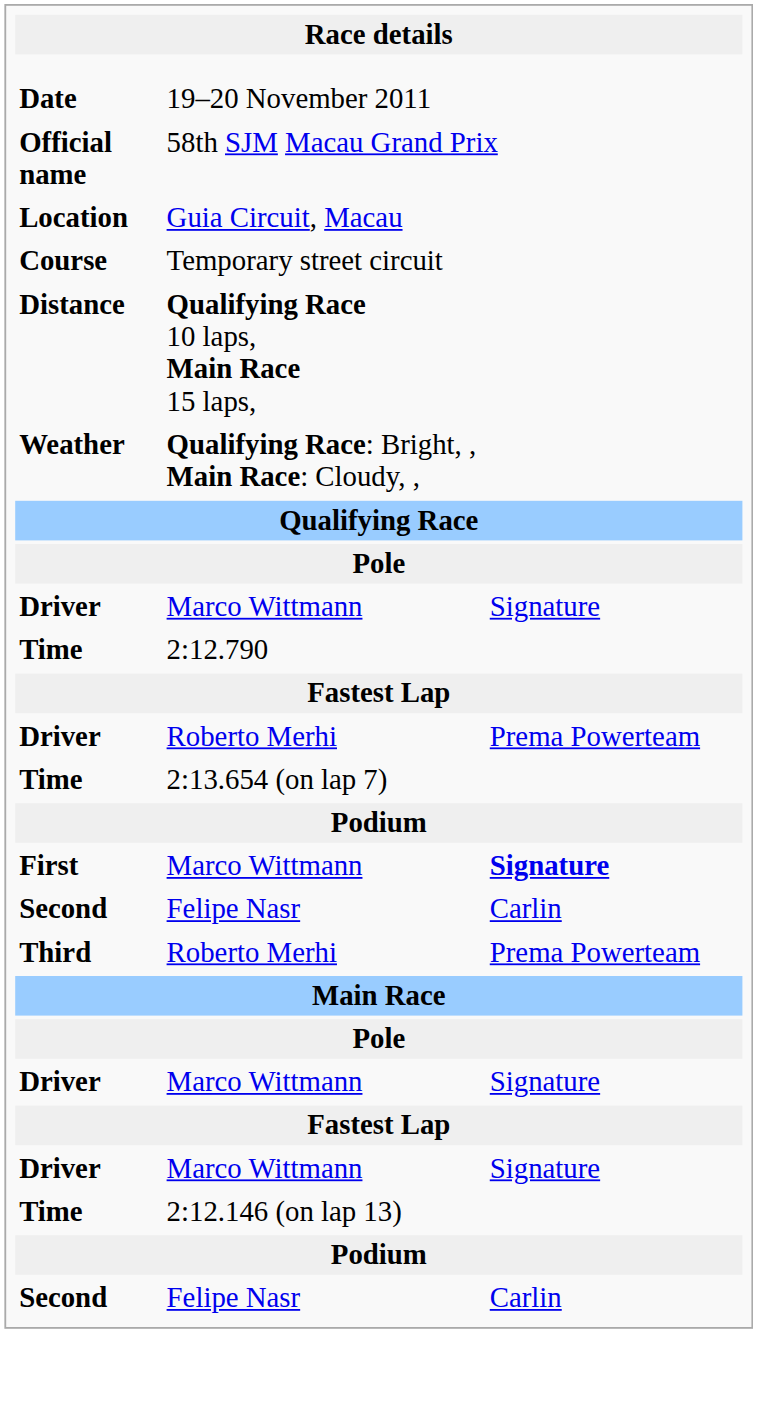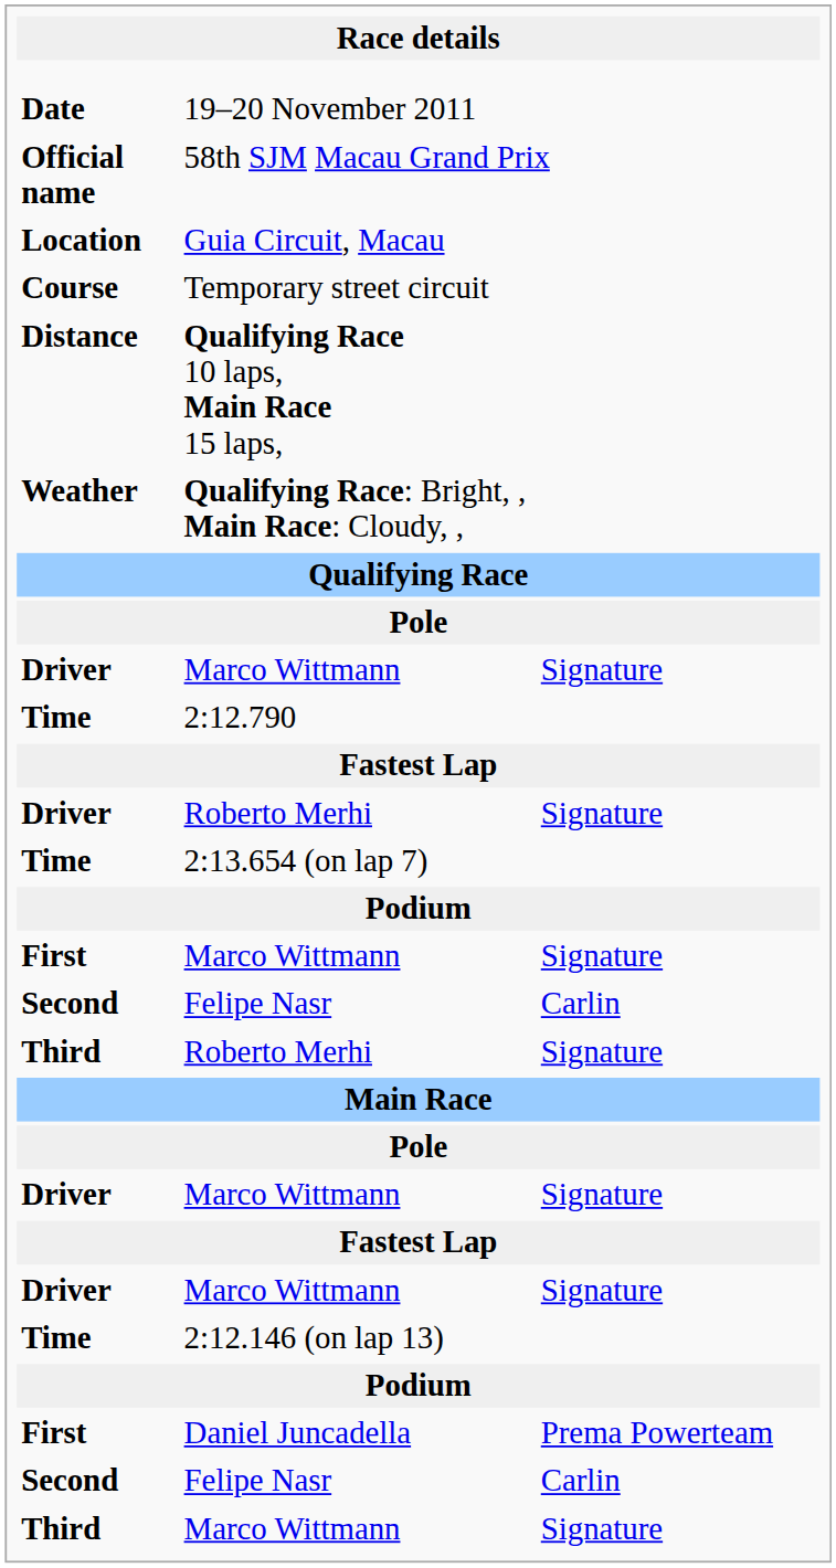Driver / Roberto Merhi | column 3: Prema Powerteam -> Signature
First / Marco Wittmann | column 3: bold -> normal
Third / Roberto Merhi | column 3: Prema Powerteam -> Signature
+ row: First | Daniel Juncadella | Prema Powerteam
+ row: Third | Marco Wittmann | Signature
